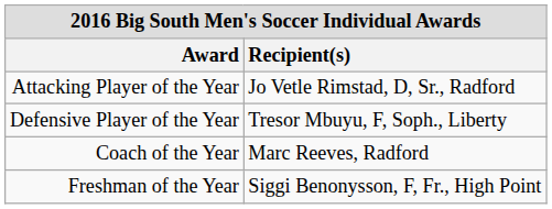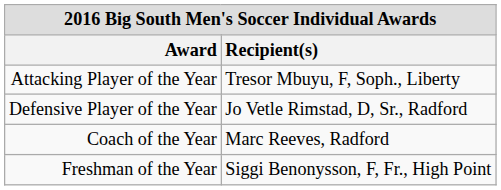Attacking Player of the Year | Recipient(s): Jo Vetle Rimstad, D, Sr., Radford -> Tresor Mbuyu, F, Soph., Liberty
Defensive Player of the Year | Recipient(s): Tresor Mbuyu, F, Soph., Liberty -> Jo Vetle Rimstad, D, Sr., Radford
